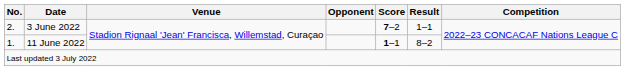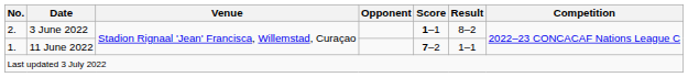3 June 2022 | Score: 7–2 -> 1–1
3 June 2022 | Result: 1–1 -> 8–2
11 June 2022 | Score: 1–1 -> 7–2
11 June 2022 | Result: 8–2 -> 1–1
